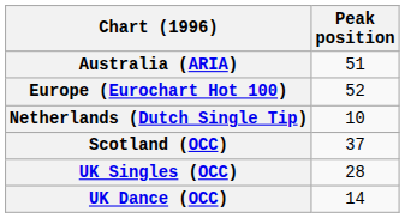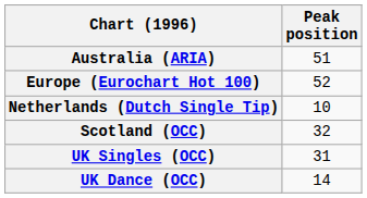Scotland (OCC) | Peak position: 37 -> 32
UK Singles (OCC) | Peak position: 28 -> 31
